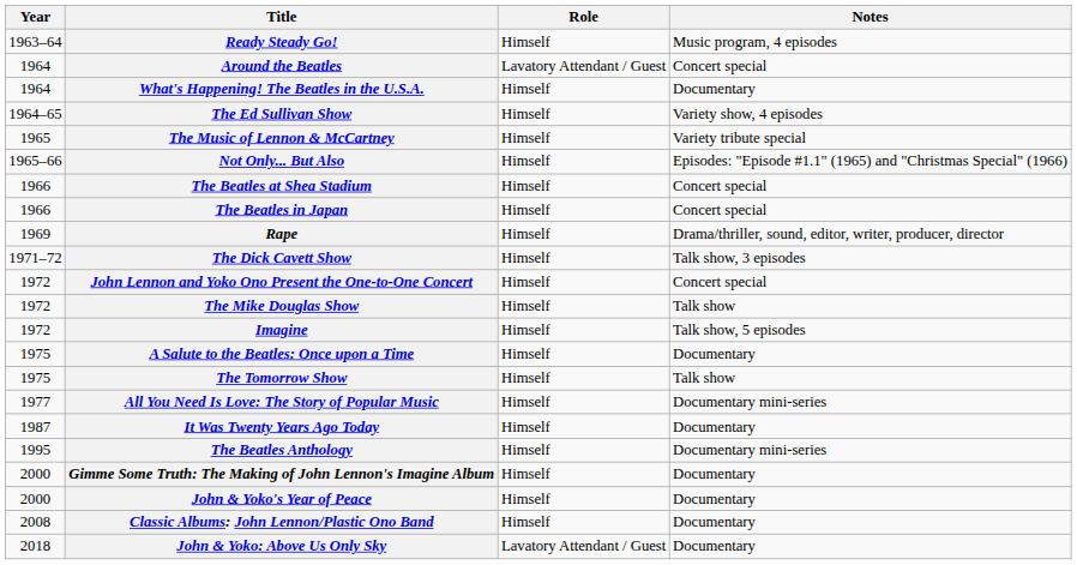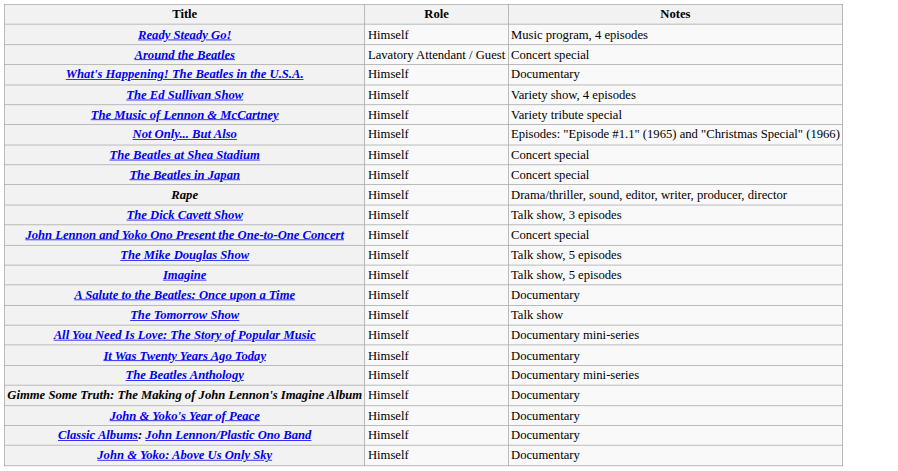- column: Year | 1963–64 | 1964 | 1964 | 1964–65 | 1965 | 1965–66 | 1966 | 1966 | 1969 | 1971–72 | 1972 | 1972 | 1972 | 1975 | 1975 | 1977 | 1987 | 1995 | 2000 | 2000 | 2008 | 2018
The Mike Douglas Show | Notes: Talk show -> Talk show, 5 episodes
John & Yoko: Above Us Only Sky | Role: Lavatory Attendant / Guest -> Himself
